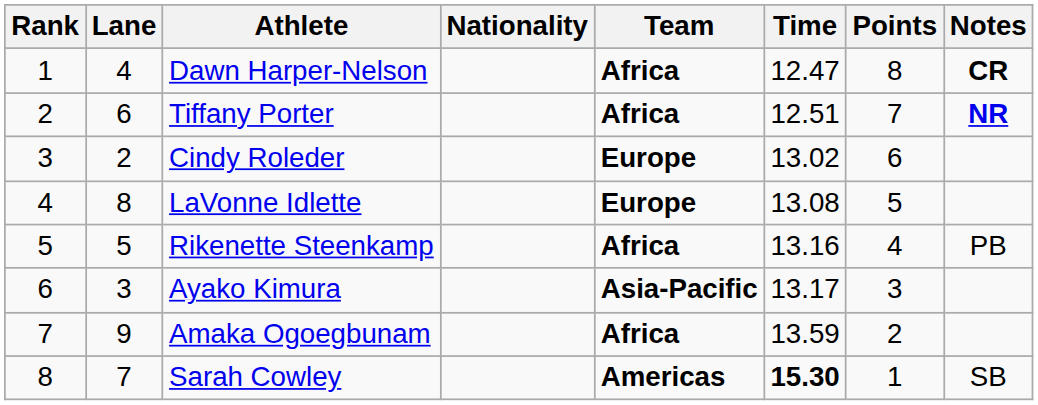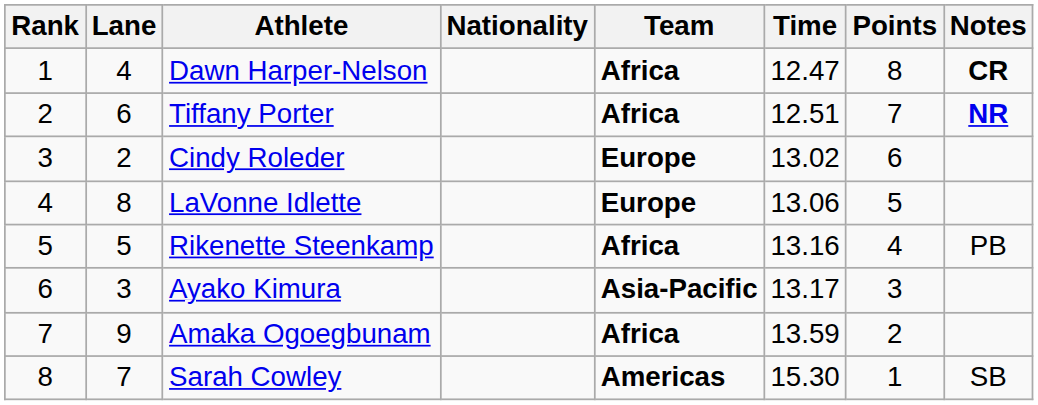LaVonne Idlette | Time: 13.08 -> 13.06
Sarah Cowley | Time: bold -> normal
